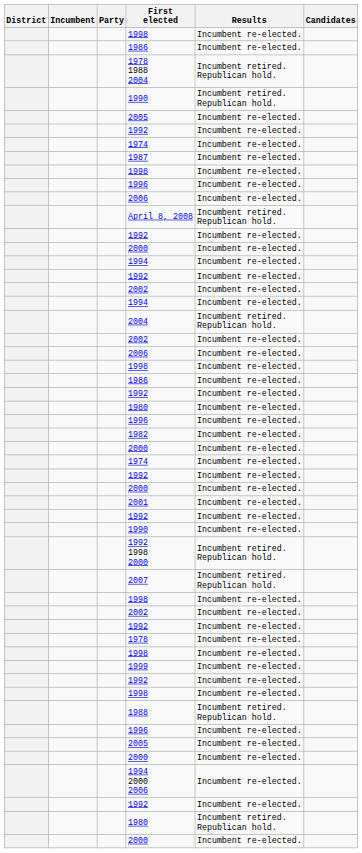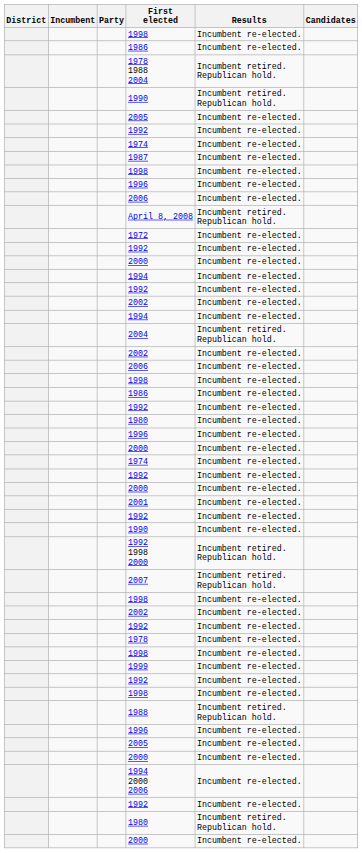+ row: 1972 | Incumbent re-elected.
- row: 1982 | Incumbent re-elected.
